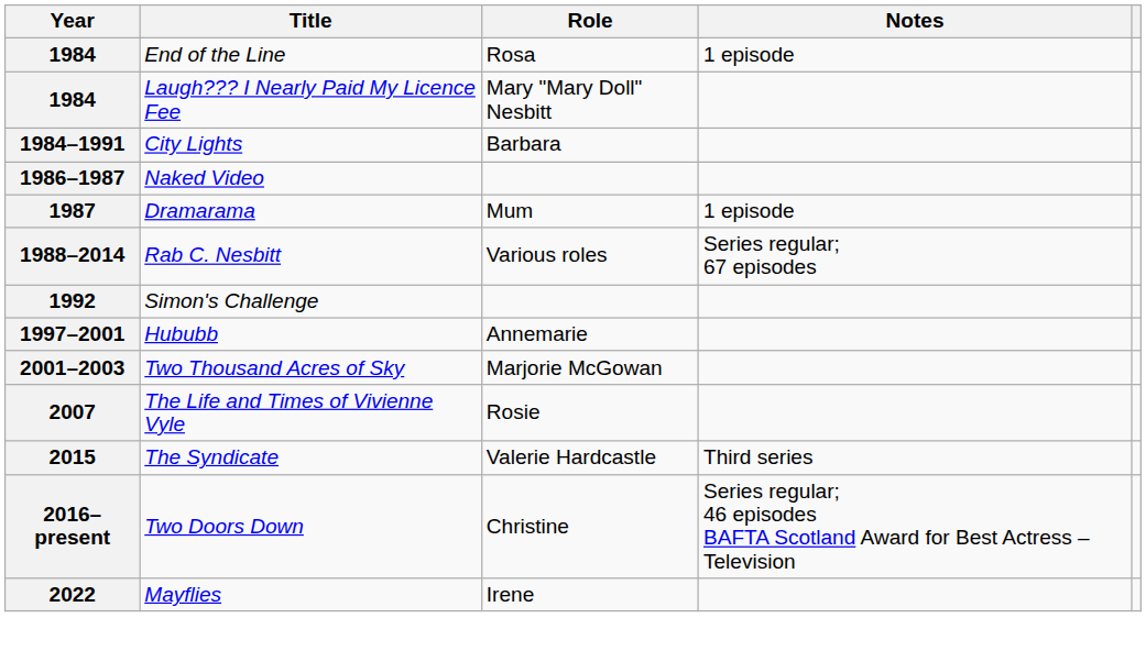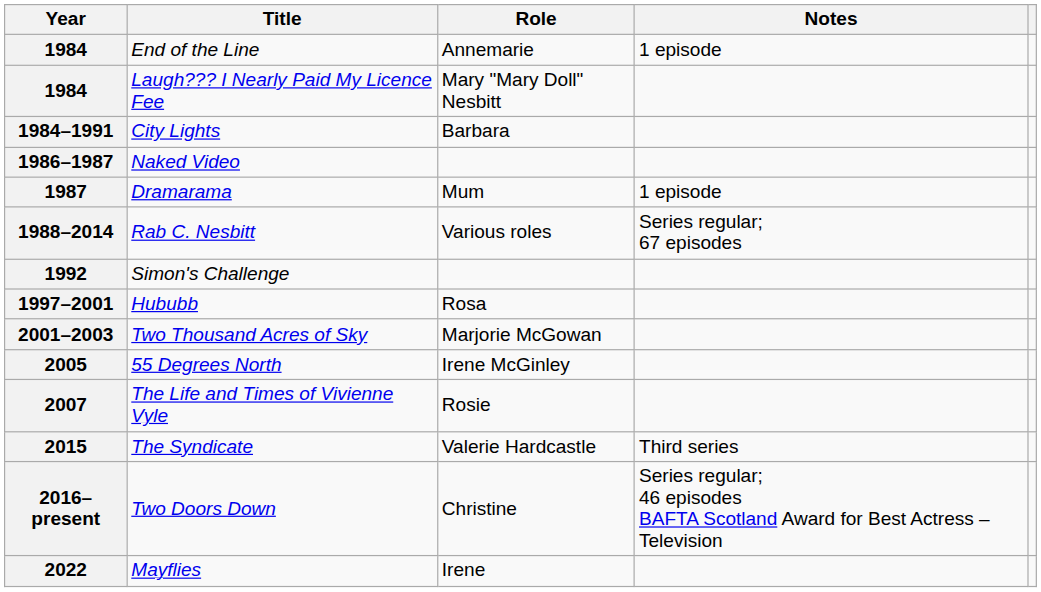1984 / End of the Line | Role: Rosa -> Annemarie
1997–2001 | Role: Annemarie -> Rosa
+ row: 2005 | 55 Degrees North | Irene McGinley
